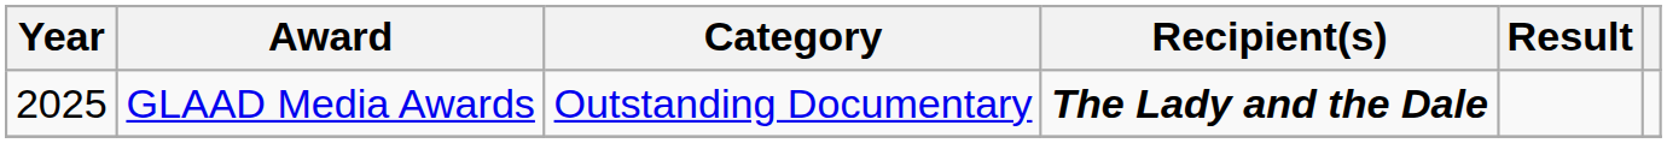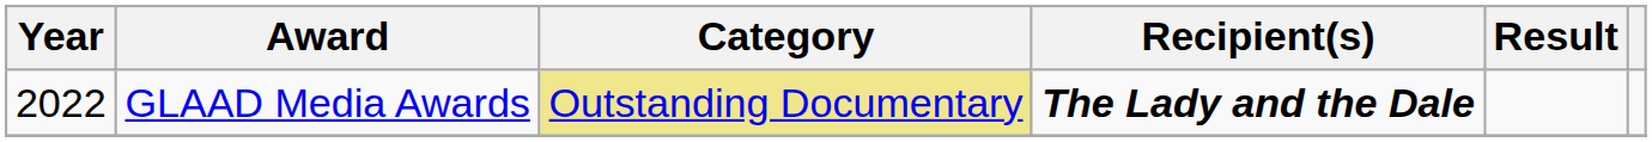GLAAD Media Awards | Year: 2025 -> 2022
GLAAD Media Awards | Category: no background -> khaki background
